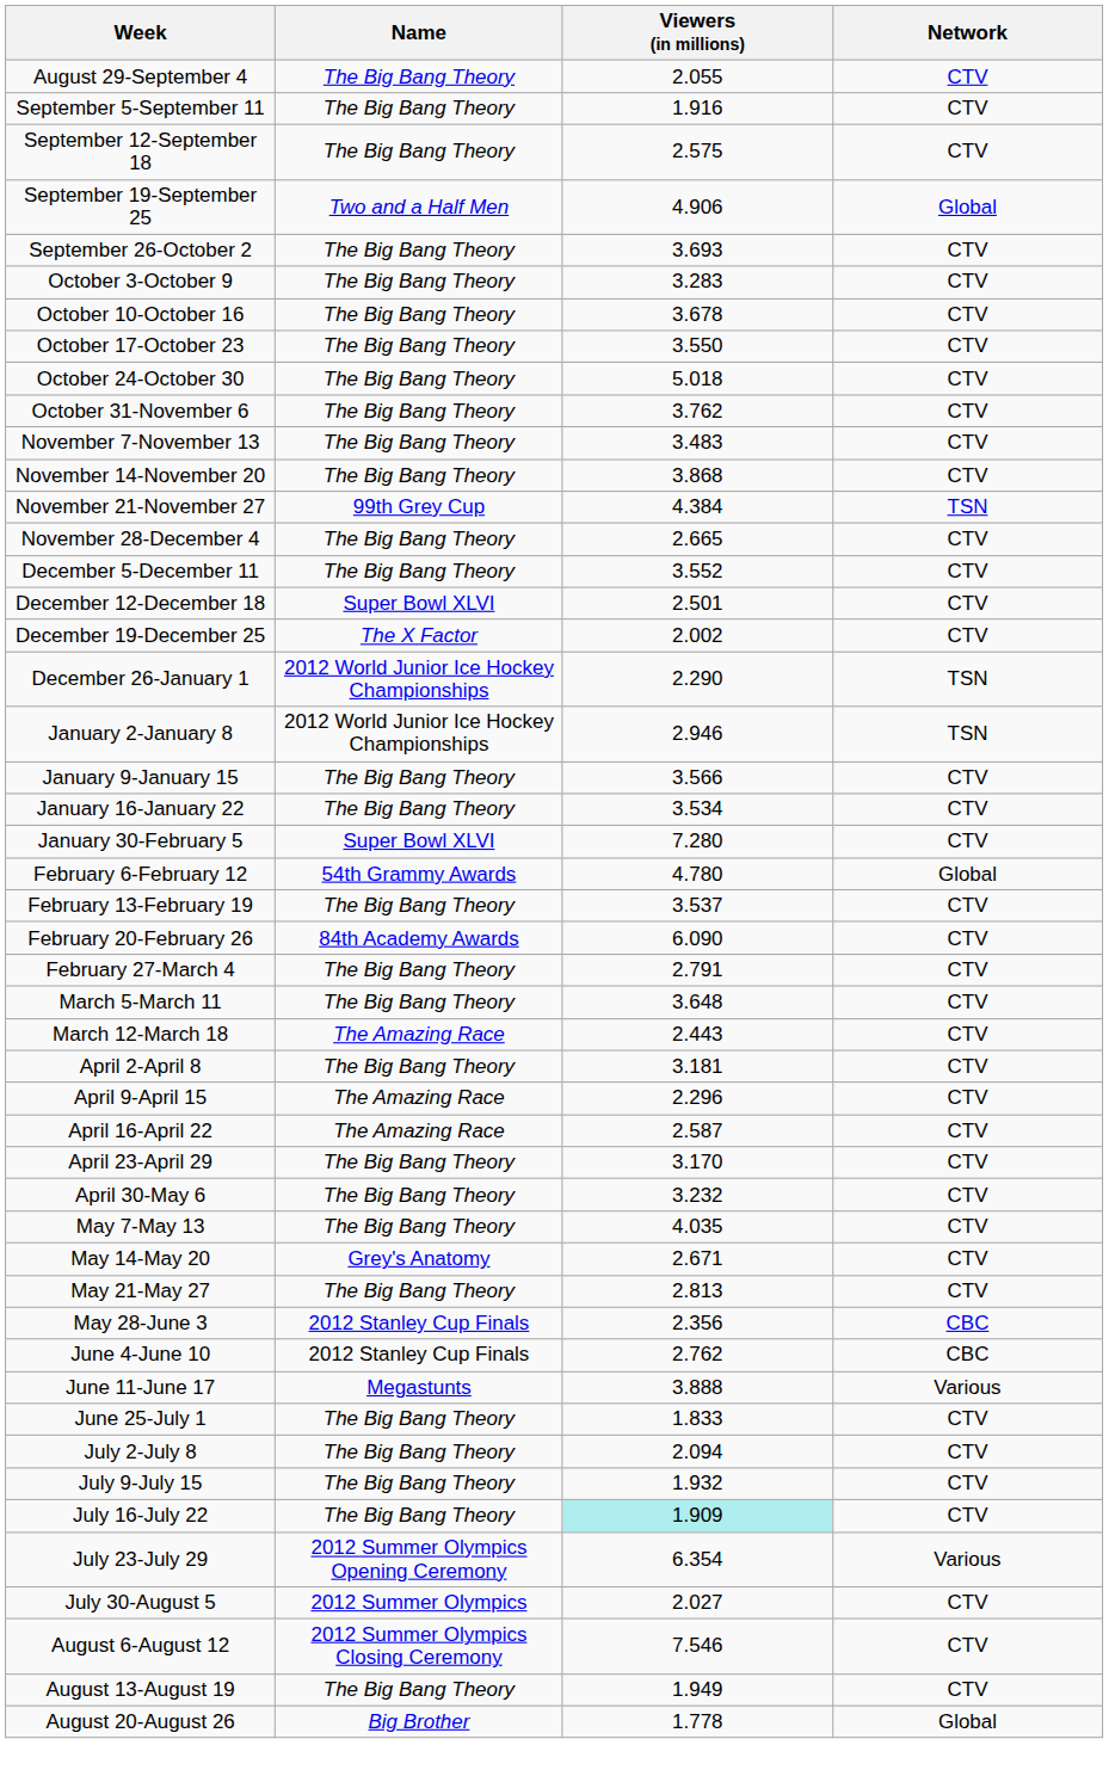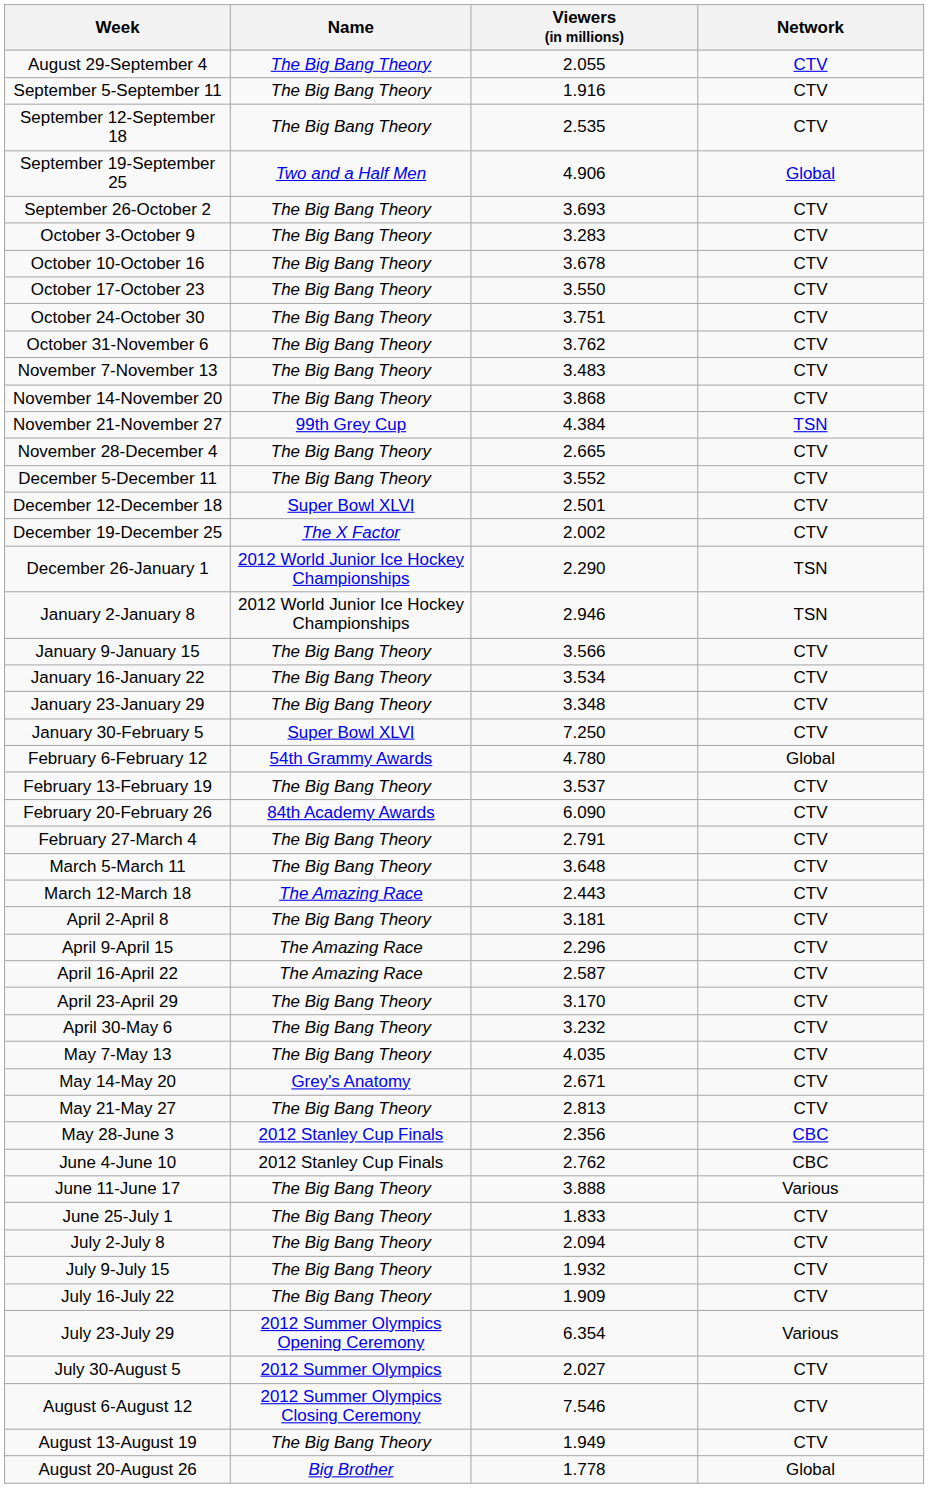September 12-September 18 | Viewers (in millions): 2.575 -> 2.535
October 24-October 30 | Viewers (in millions): 5.018 -> 3.751
+ row: January 23-January 29 | The Big Bang Theory | 3.348 | CTV
January 30-February 5 | Viewers (in millions): 7.280 -> 7.250
June 11-June 17 | Name: Megastunts -> The Big Bang Theory
July 16-July 22 | Viewers (in millions): paleturquoise background -> no background
